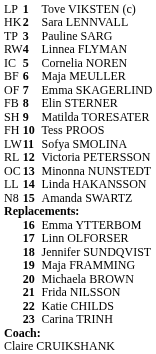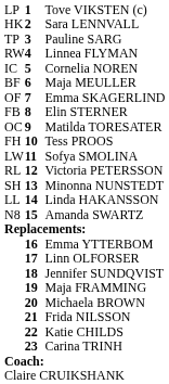Matilda TORESATER | column 1: SH -> OC
Minonna NUNSTEDT | column 1: OC -> SH
